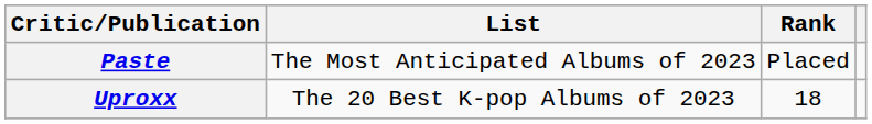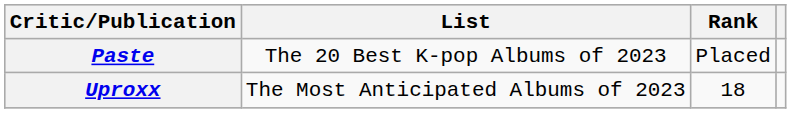Paste | List: The Most Anticipated Albums of 2023 -> The 20 Best K-pop Albums of 2023
Uproxx | List: The 20 Best K-pop Albums of 2023 -> The Most Anticipated Albums of 2023
